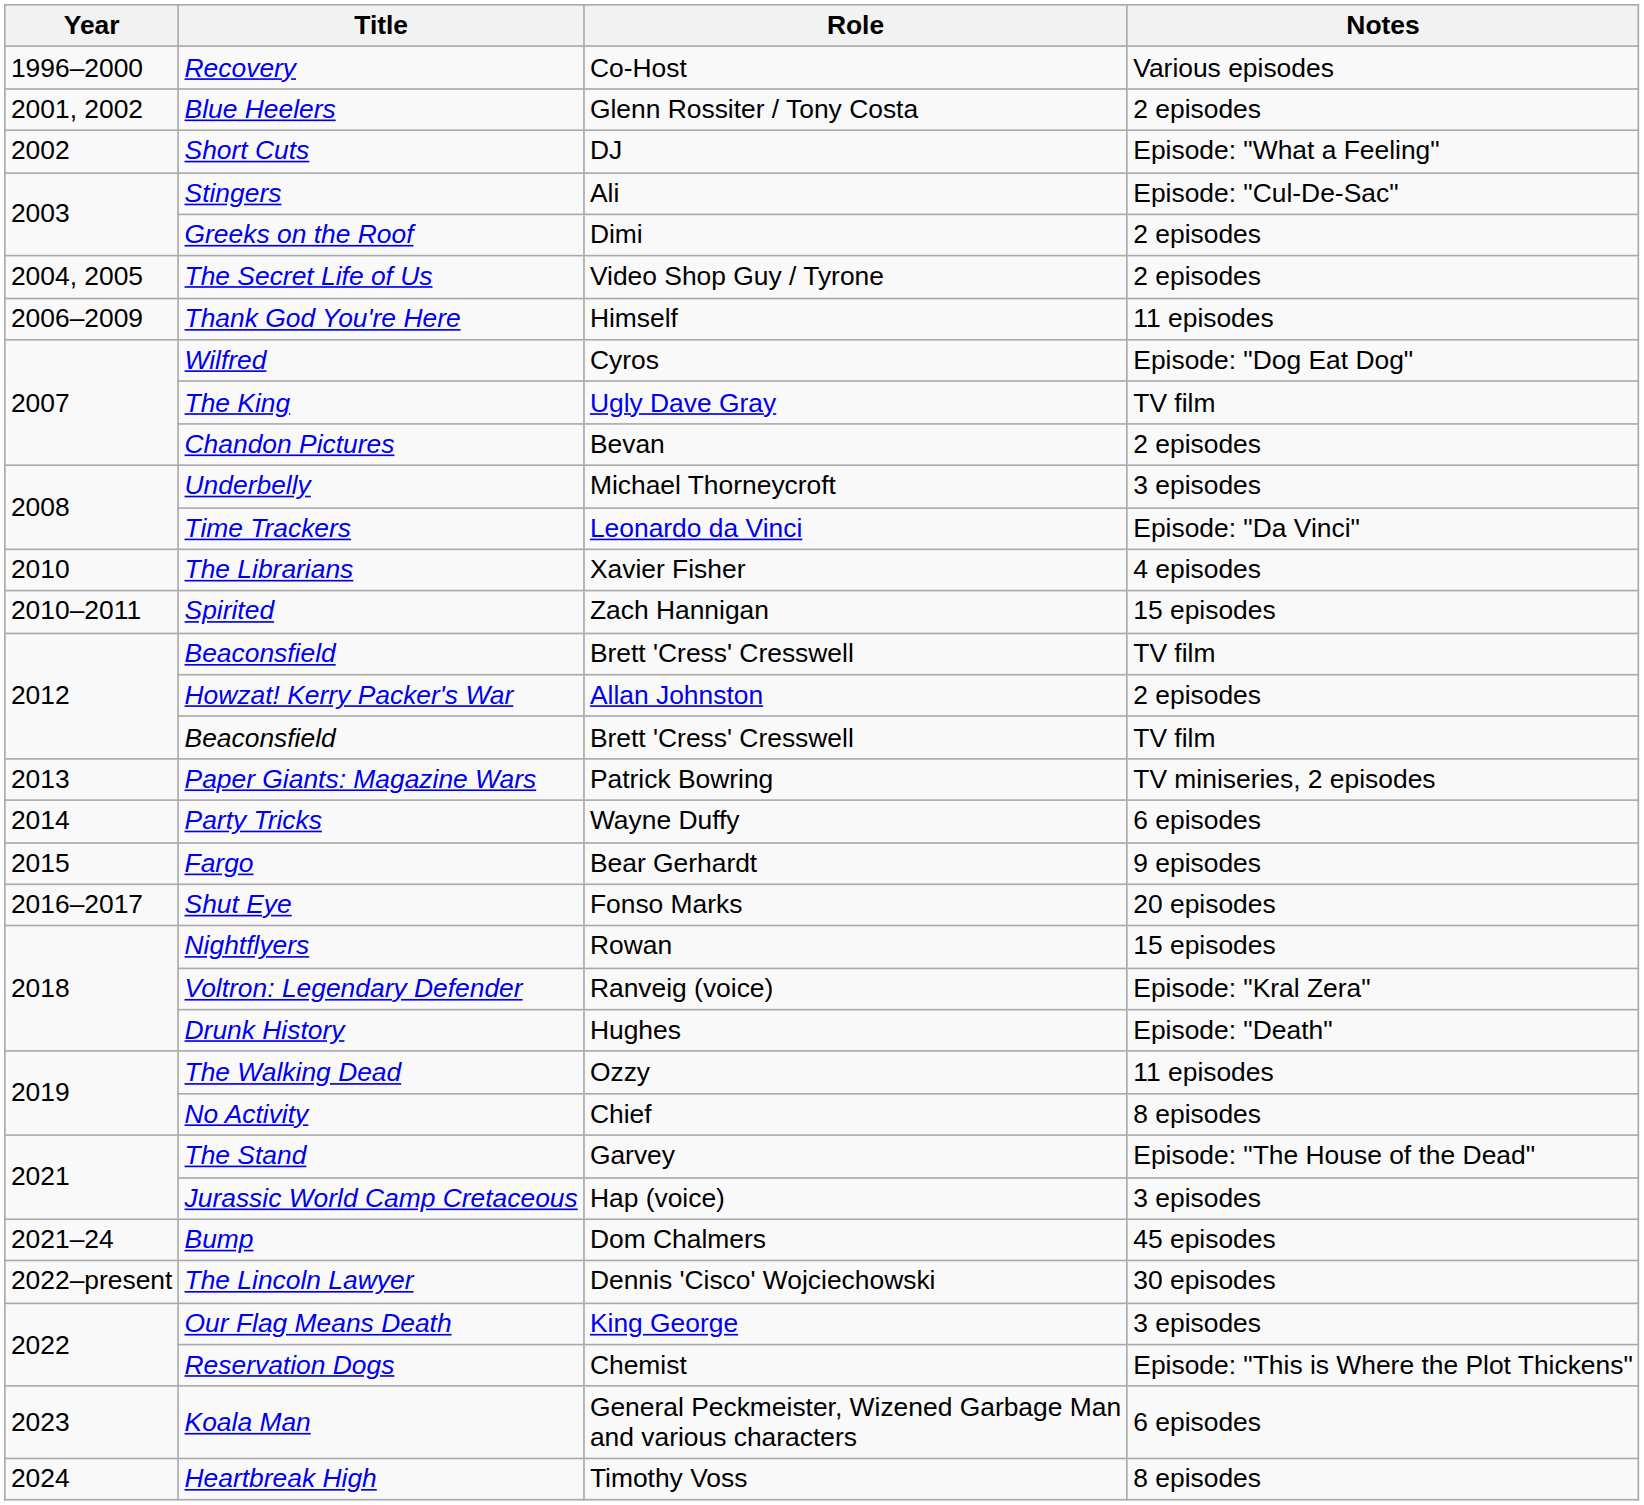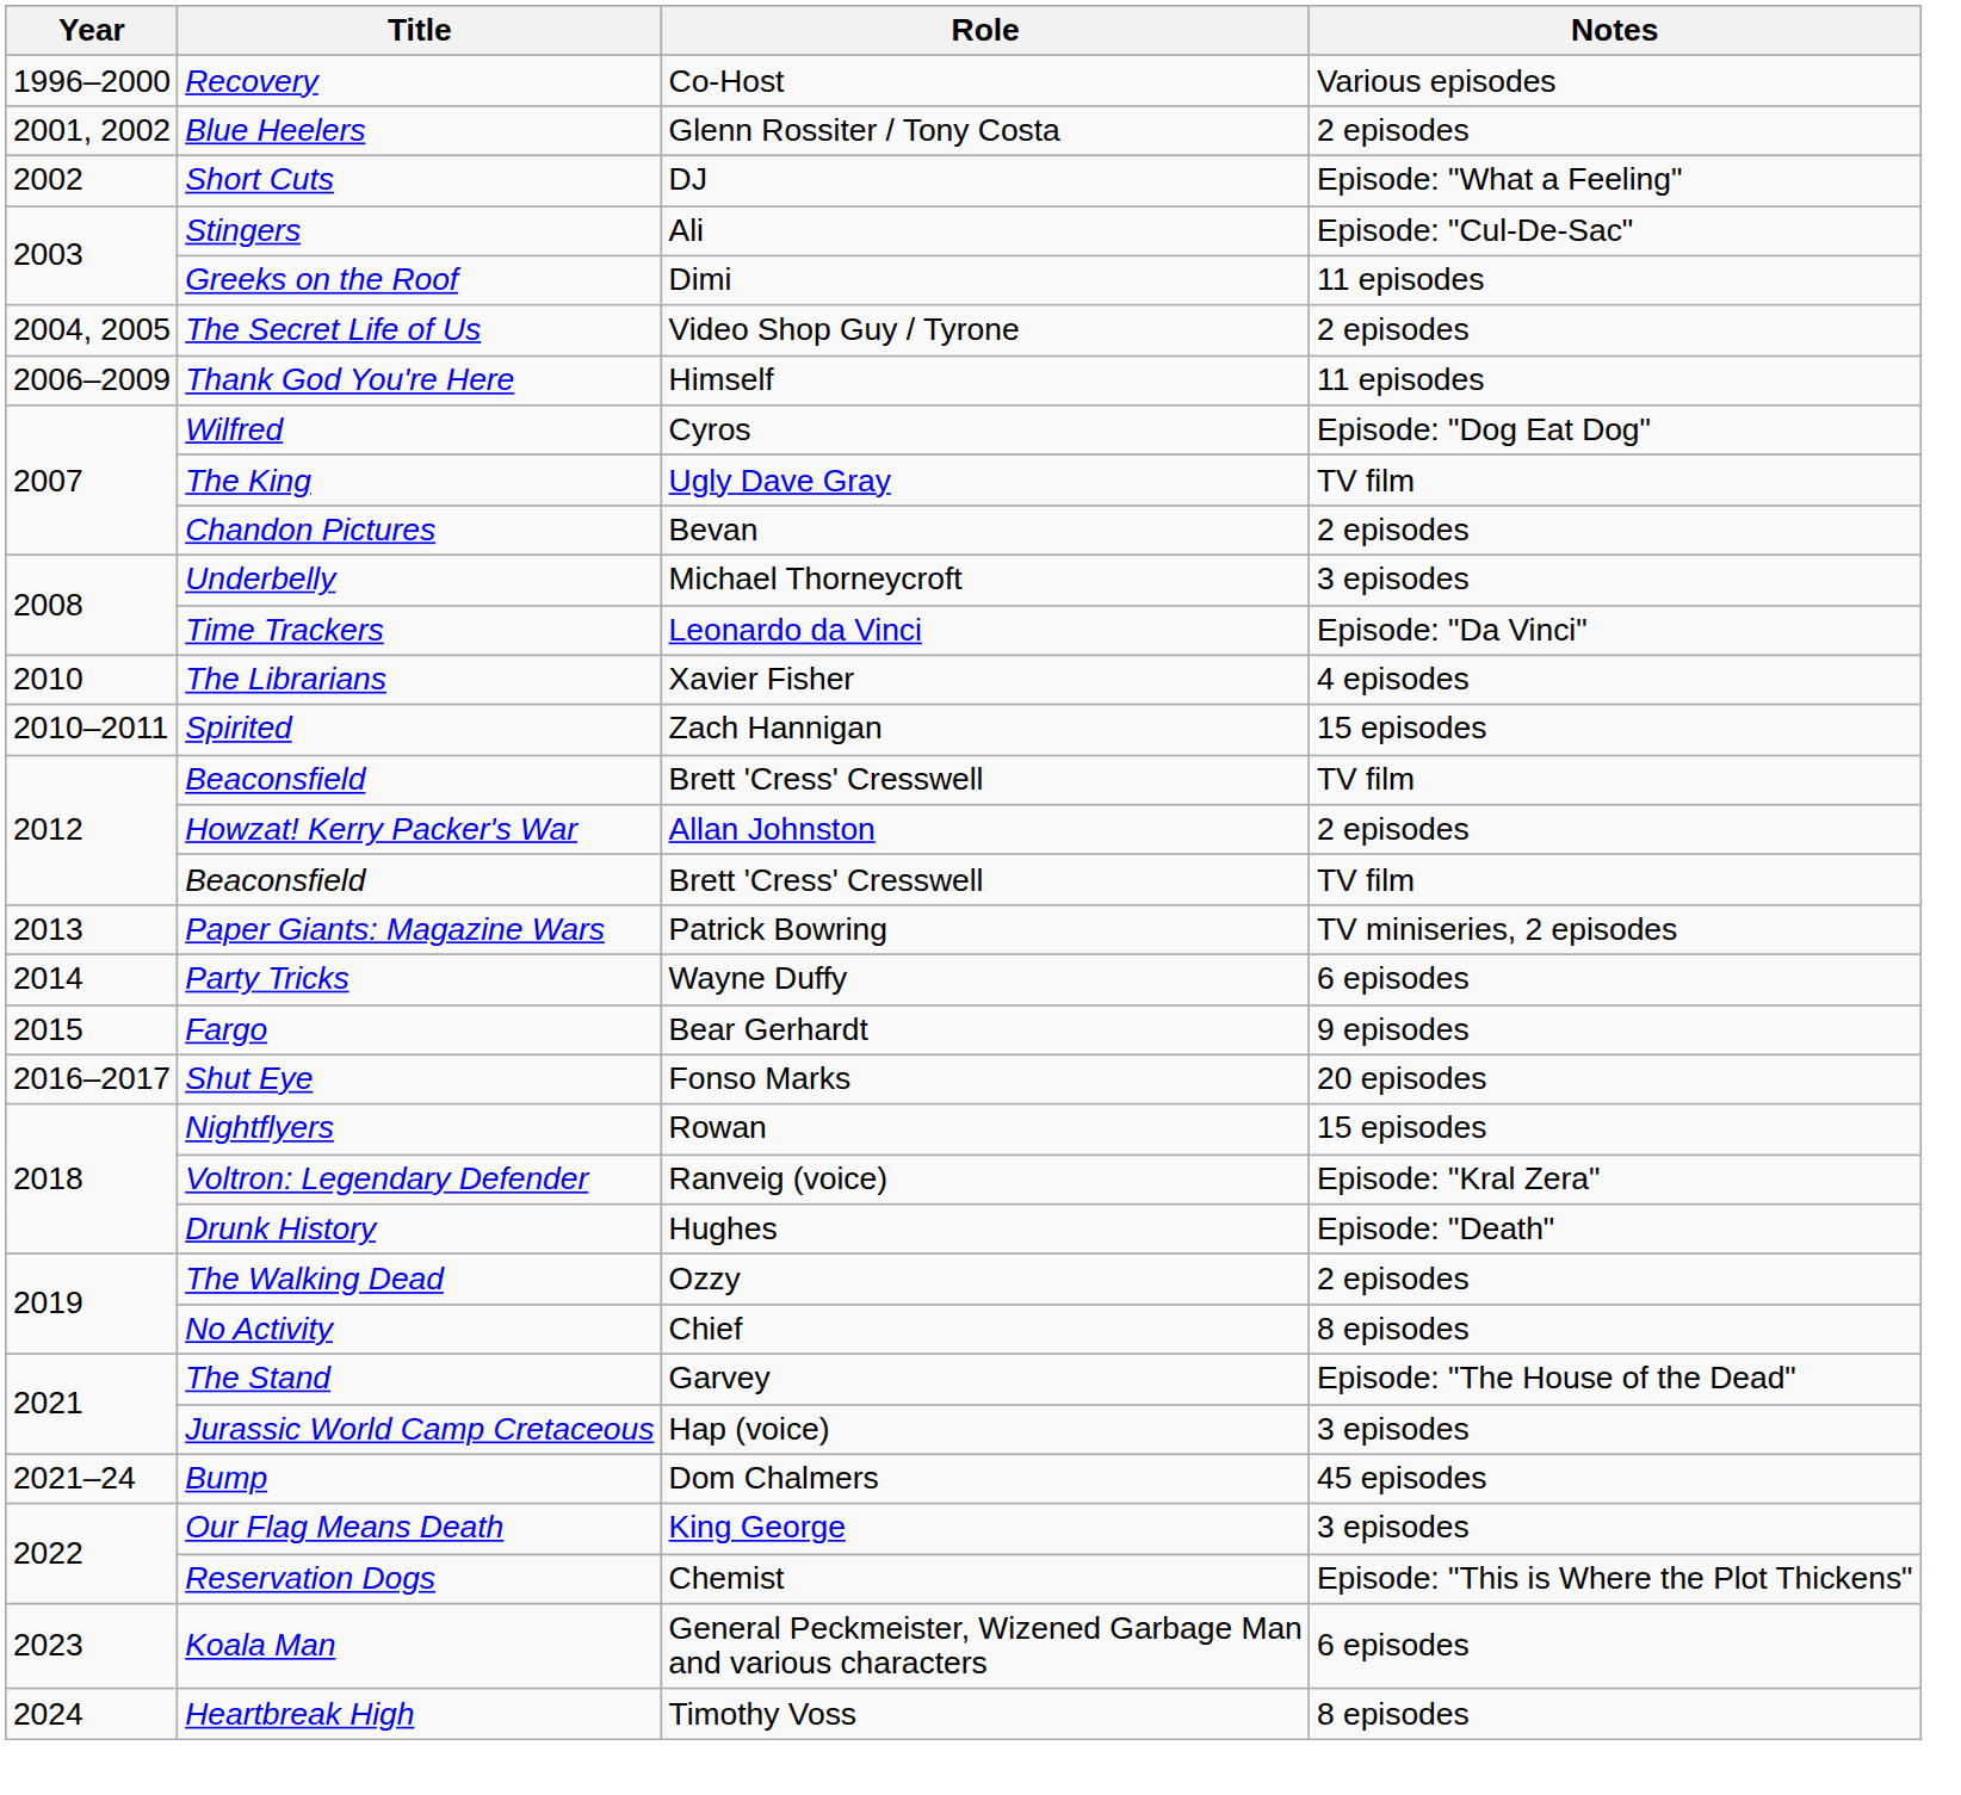Greeks on the Roof | Notes: 2 episodes -> 11 episodes
The Walking Dead | Notes: 11 episodes -> 2 episodes
- row: 2022–present | The Lincoln Lawyer | Dennis 'Cisco' Wojciechowski | 30 episodes
